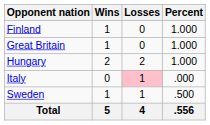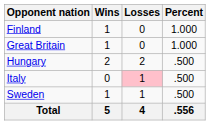Hungary | Percent: 1.000 -> .500
Italy | Percent: .000 -> .500
